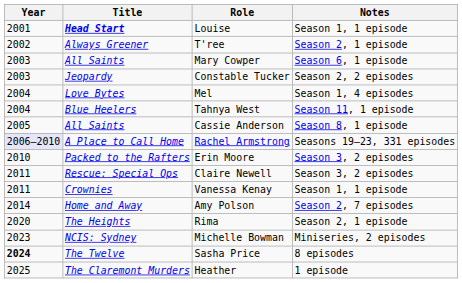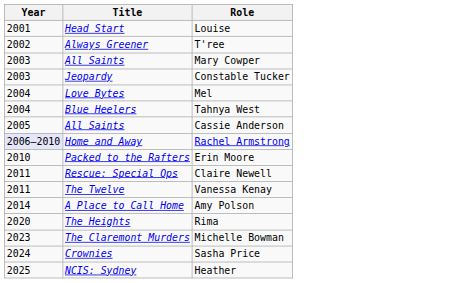- column: Notes | Season 1, 1 episode | Season 2, 1 episode | Season 6, 1 episode | Season 2, 2 episodes | Season 1, 4 episodes | Season 11, 1 episode | Season 8, 1 episode | Seasons 19–23, 331 episodes | Season 3, 2 episodes | Season 3, 2 episodes | Season 1, 1 episode | Season 2, 7 episodes | Season 2, 1 episode | Miniseries, 2 episodes | 8 episodes | 1 episode
Louise | Title: bold -> normal
Rachel Armstrong | Title: A Place to Call Home -> Home and Away
Vanessa Kenay | Title: Crownies -> The Twelve
Amy Polson | Title: Home and Away -> A Place to Call Home
Michelle Bowman | Title: NCIS: Sydney -> The Claremont Murders
Sasha Price | Year: bold -> normal
Sasha Price | Title: The Twelve -> Crownies
Heather | Title: The Claremont Murders -> NCIS: Sydney
